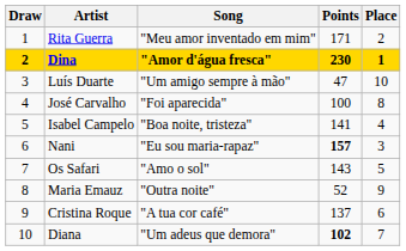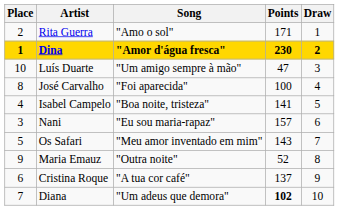columns swapped: Draw <-> Place
Rita Guerra | Song: "Meu amor inventado em mim" -> "Amo o sol"
Nani | Points: bold -> normal
Os Safari | Song: "Amo o sol" -> "Meu amor inventado em mim"
